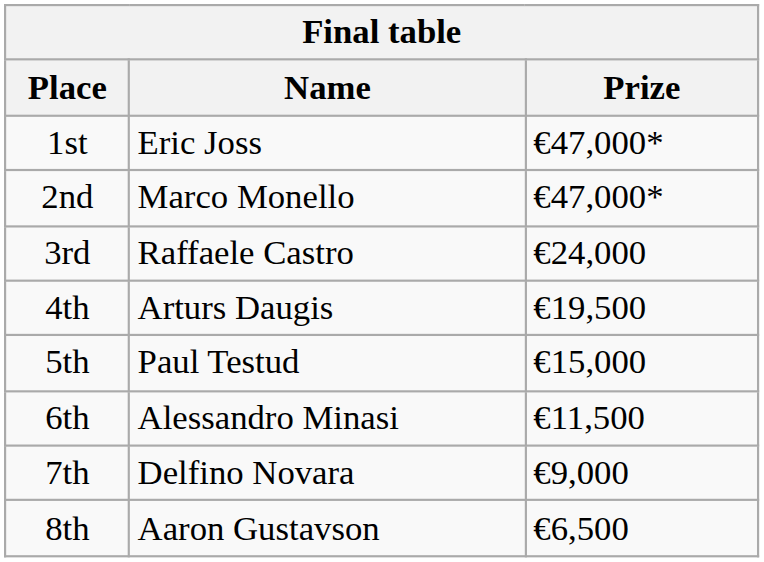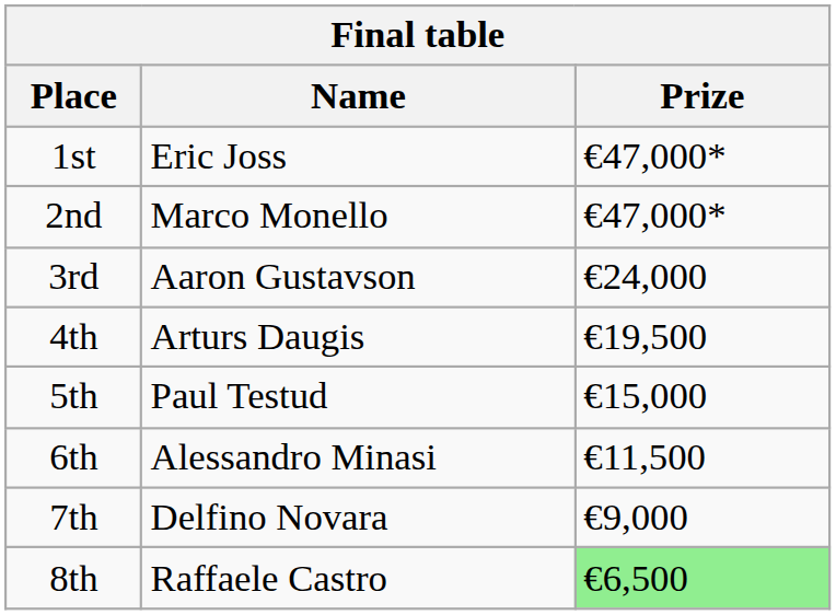3rd | Name: Raffaele Castro -> Aaron Gustavson
8th | Name: Aaron Gustavson -> Raffaele Castro
8th | Prize: no background -> lightgreen background
